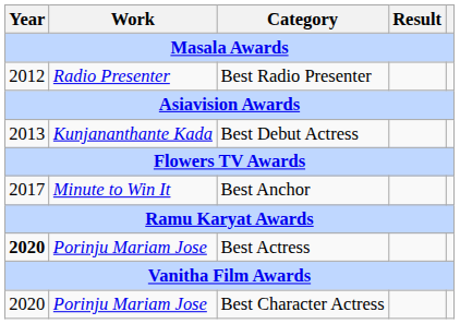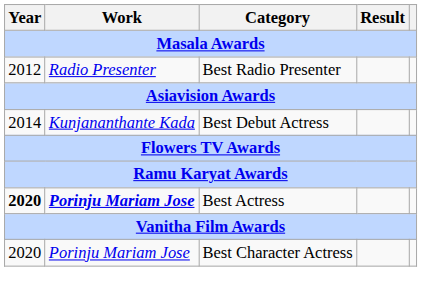Best Debut Actress | Year: 2013 -> 2014
- row: 2017 | Minute to Win It | Best Anchor
Best Actress | Work: normal -> bold
